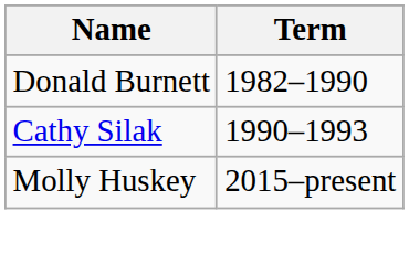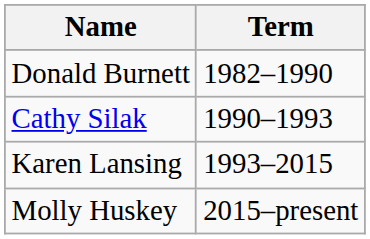+ row: Karen Lansing | 1993–2015
